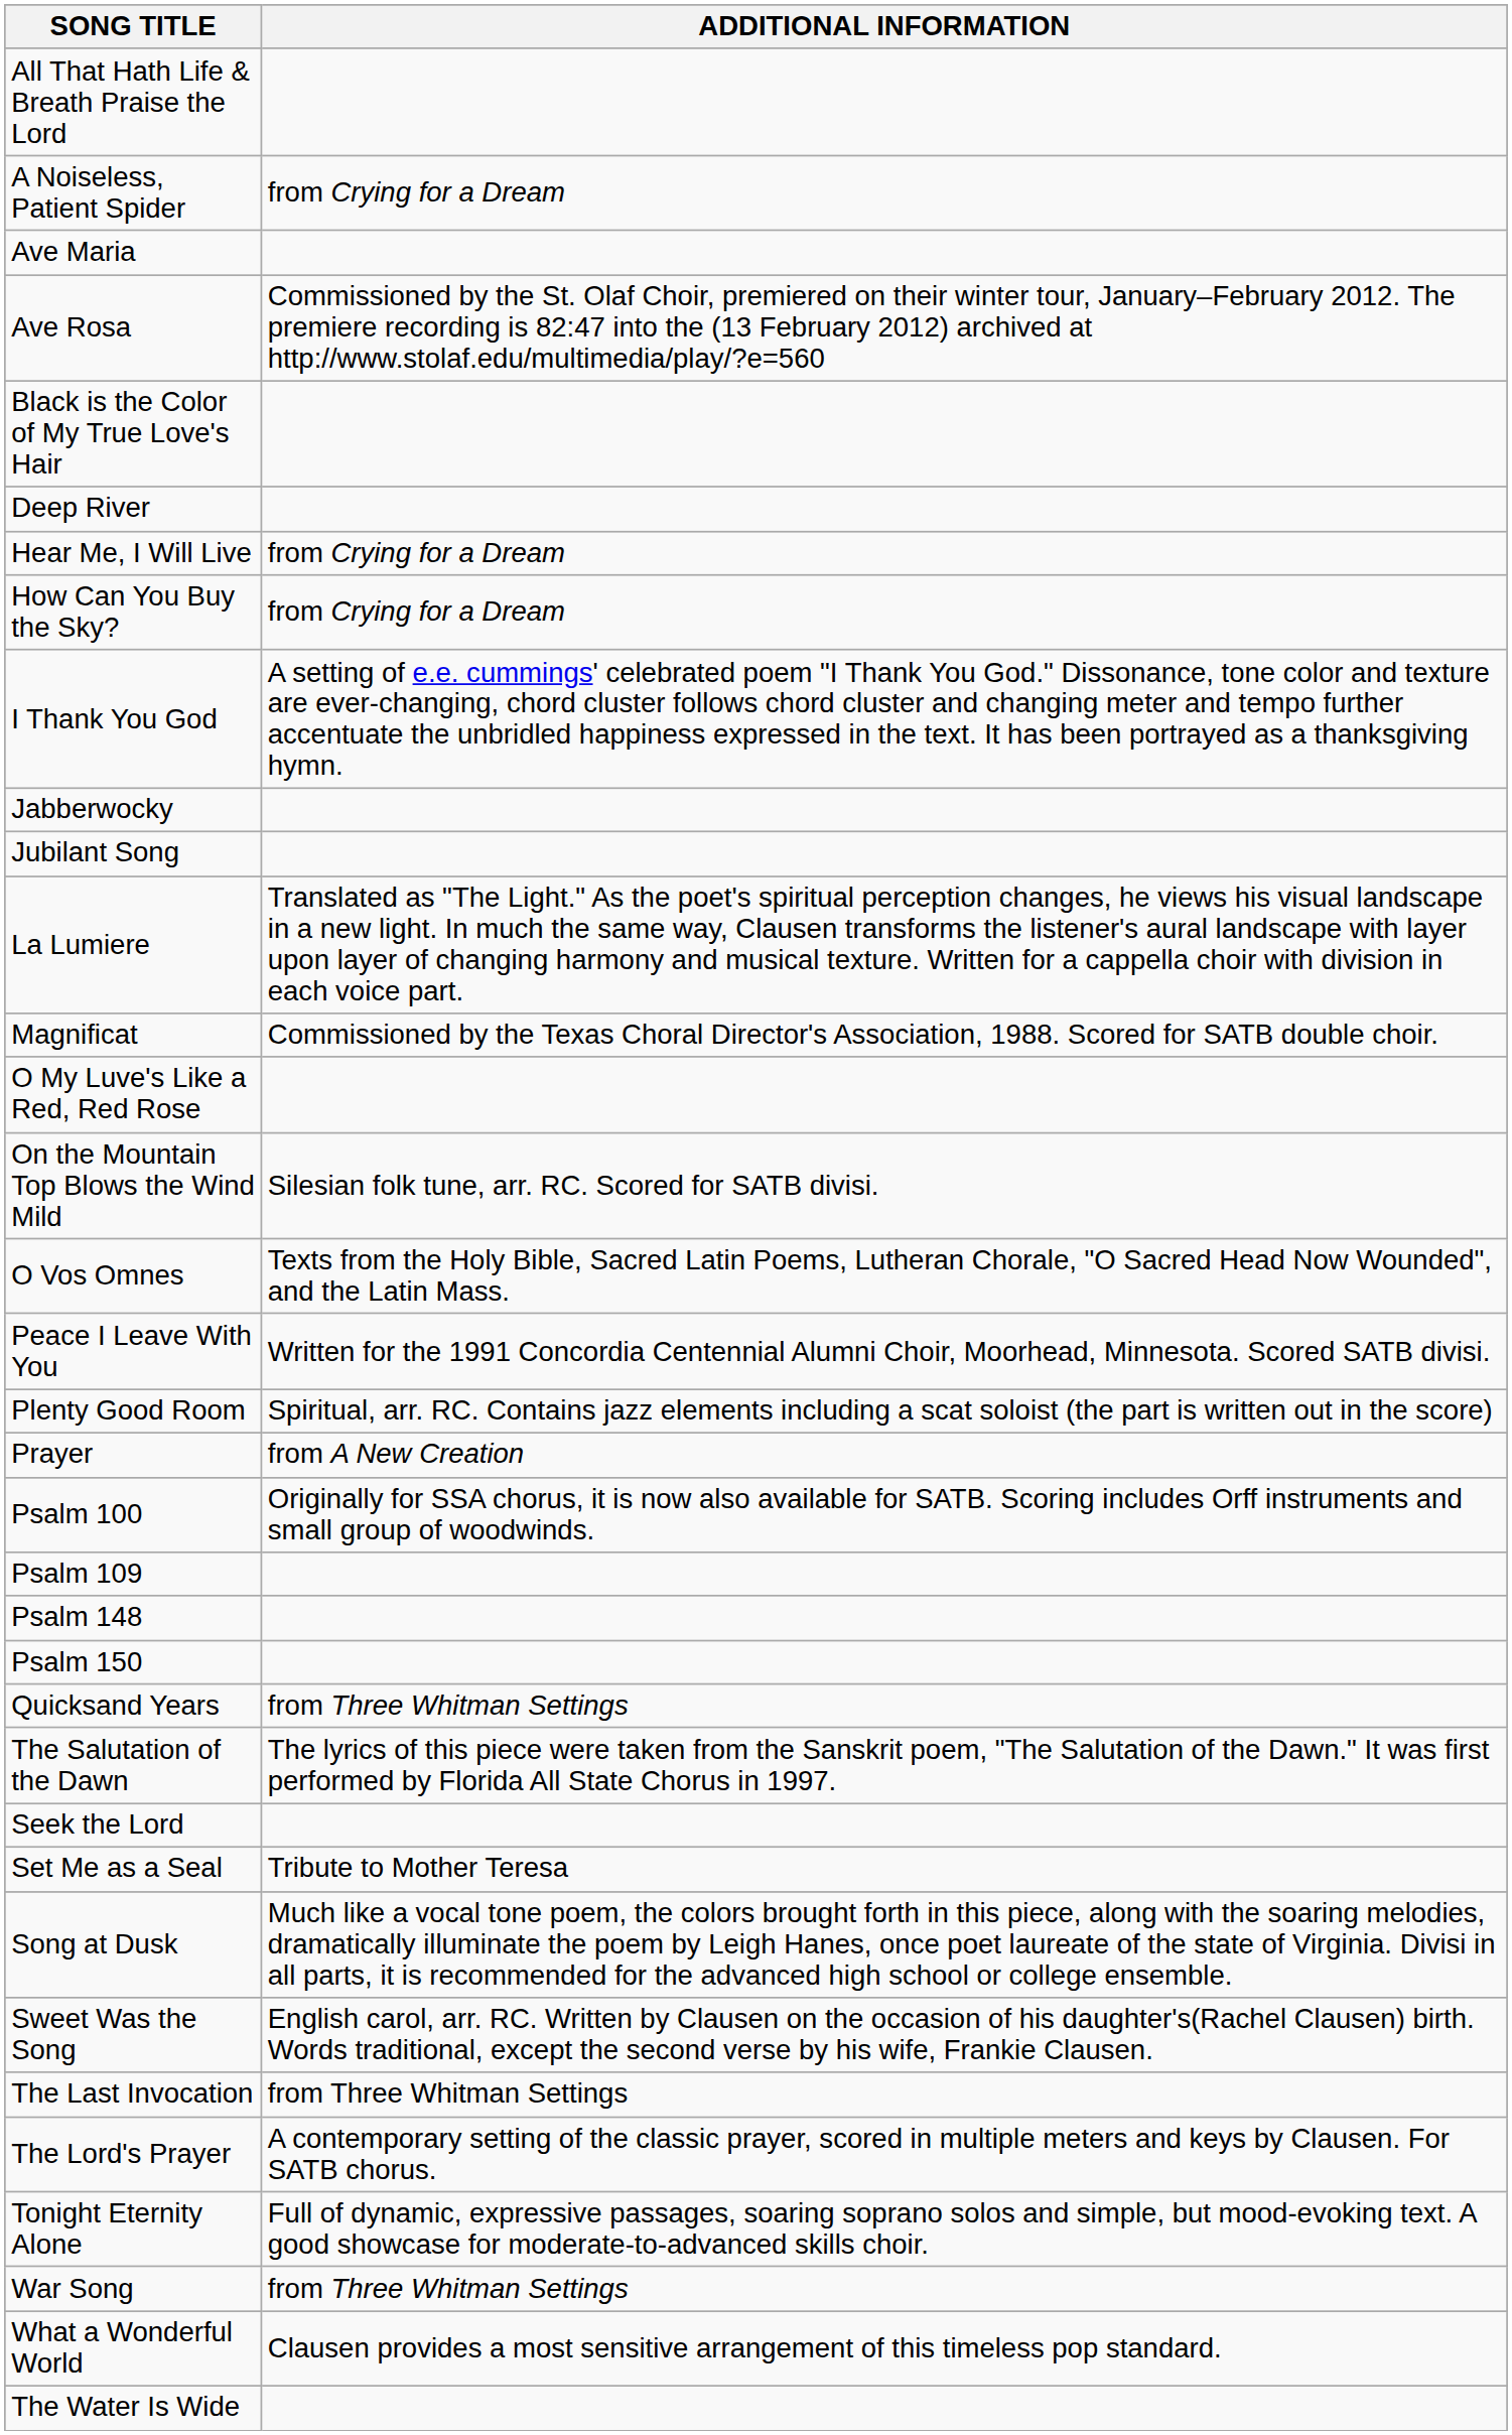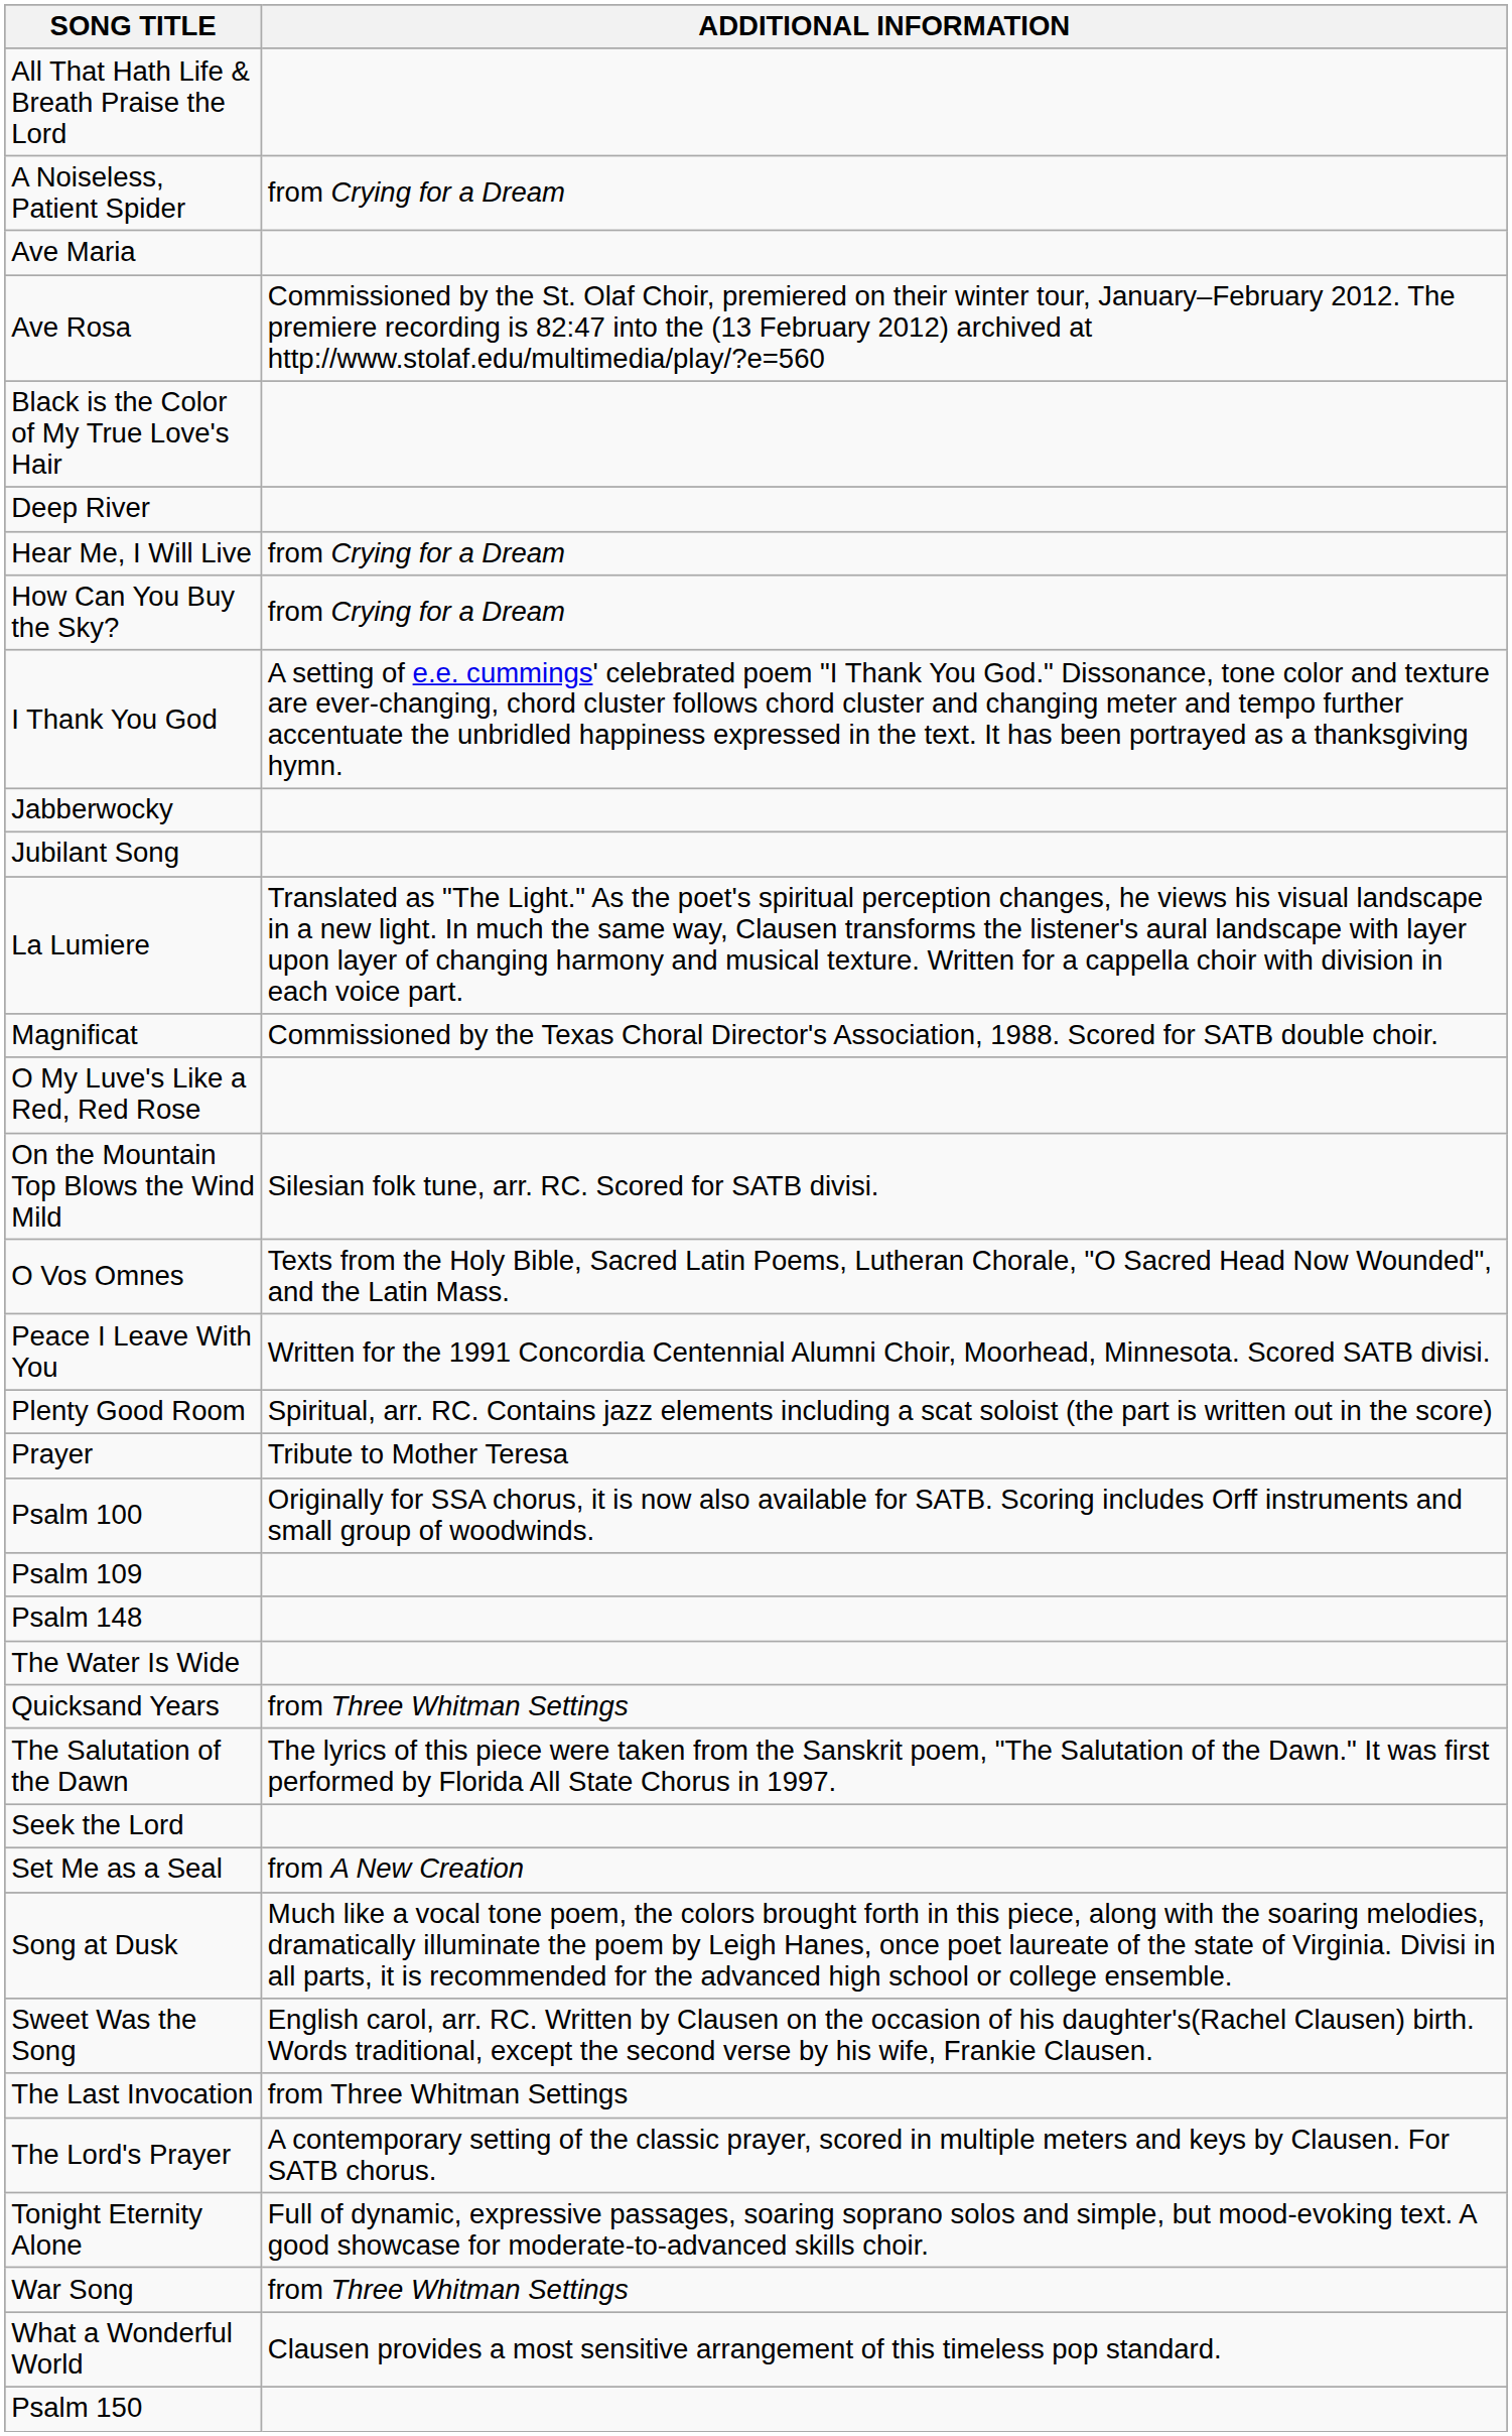Prayer | ADDITIONAL INFORMATION: from A New Creation -> Tribute to Mother Teresa
rows swapped: Psalm 150 <-> The Water Is Wide
Set Me as a Seal | ADDITIONAL INFORMATION: Tribute to Mother Teresa -> from A New Creation
